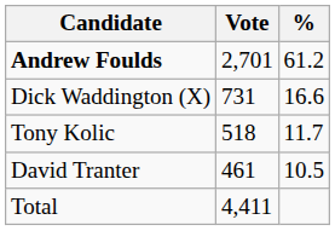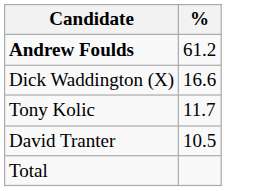- column: Vote | 2,701 | 731 | 518 | 461 | 4,411
